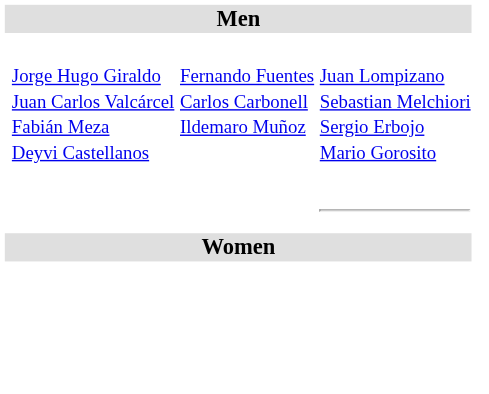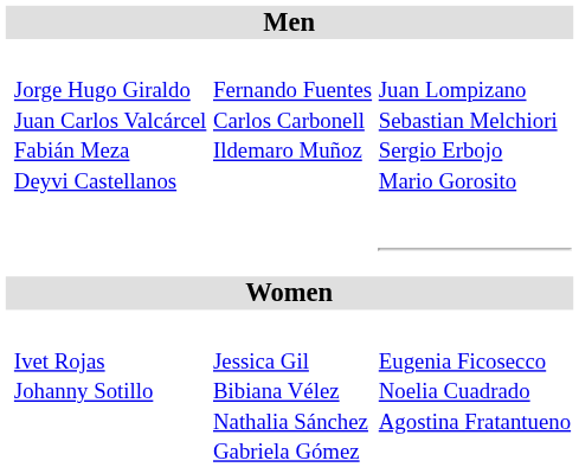+ row: Ivet Rojas Johanny Sotillo | Jessica Gil Bibiana Vélez Nathalia Sánchez Gabriela Gómez | Eugenia Ficosecco Noelia Cuadrado Agostina Fratantueno
